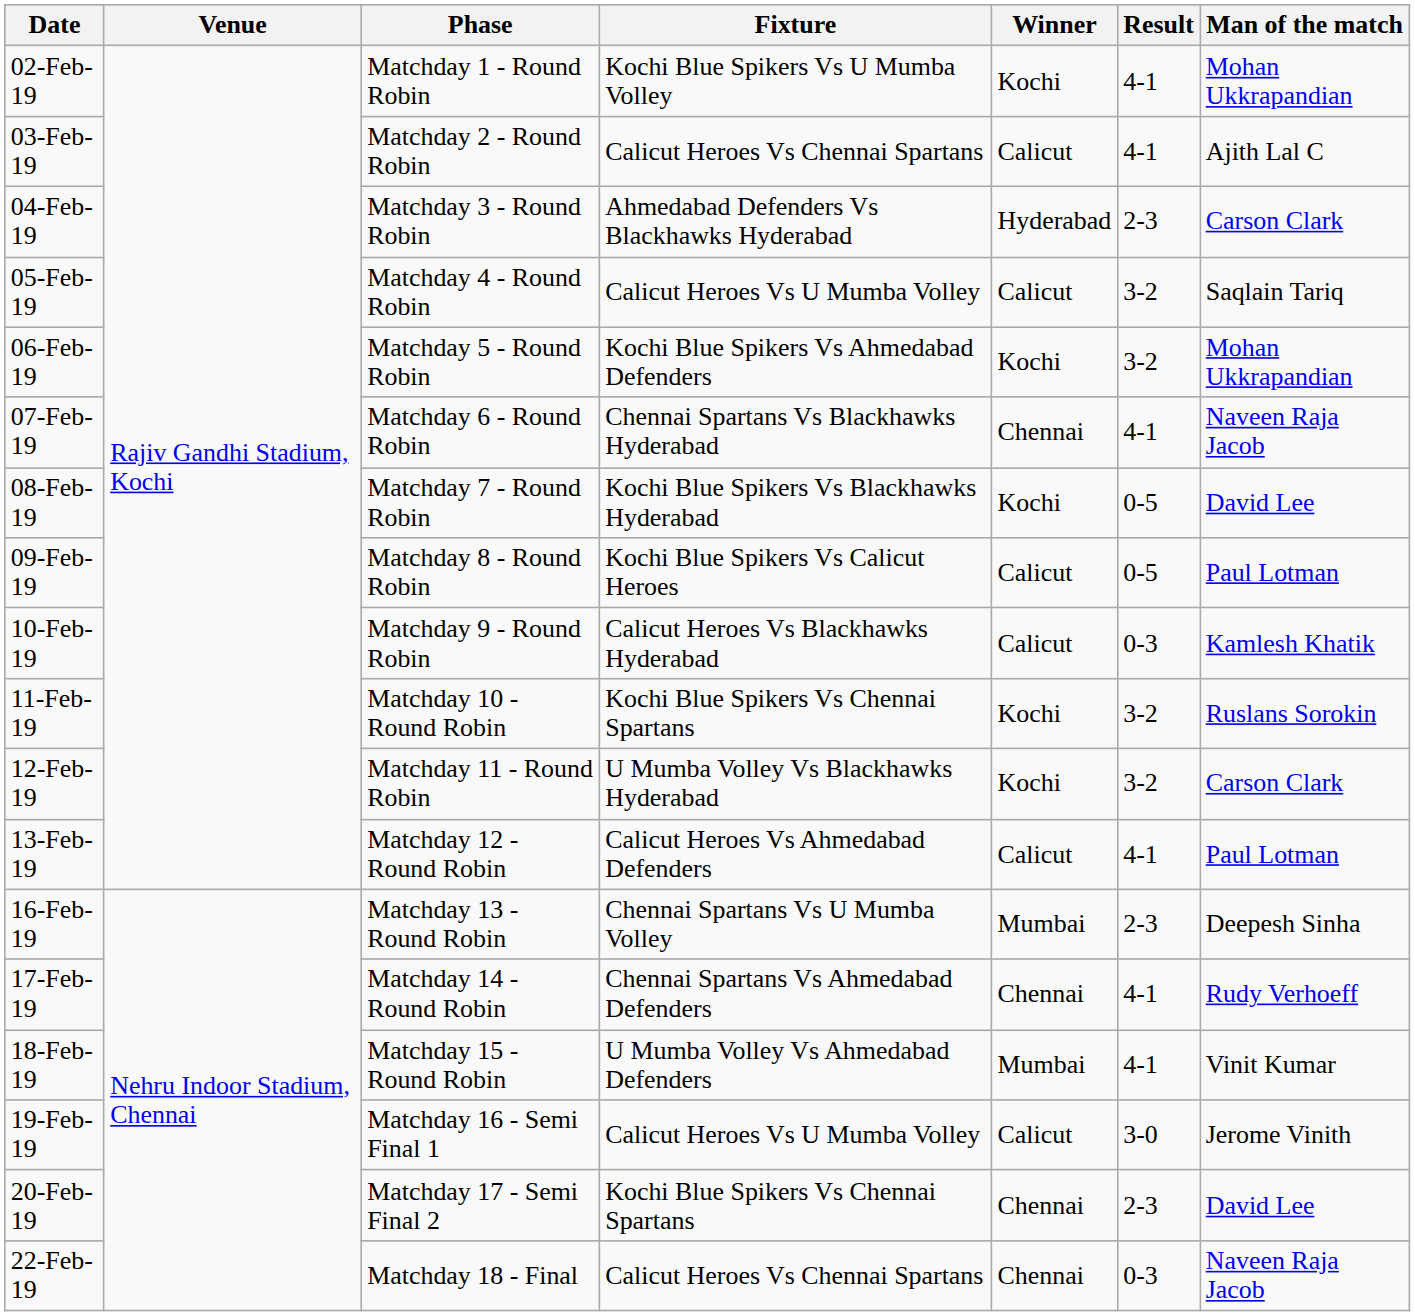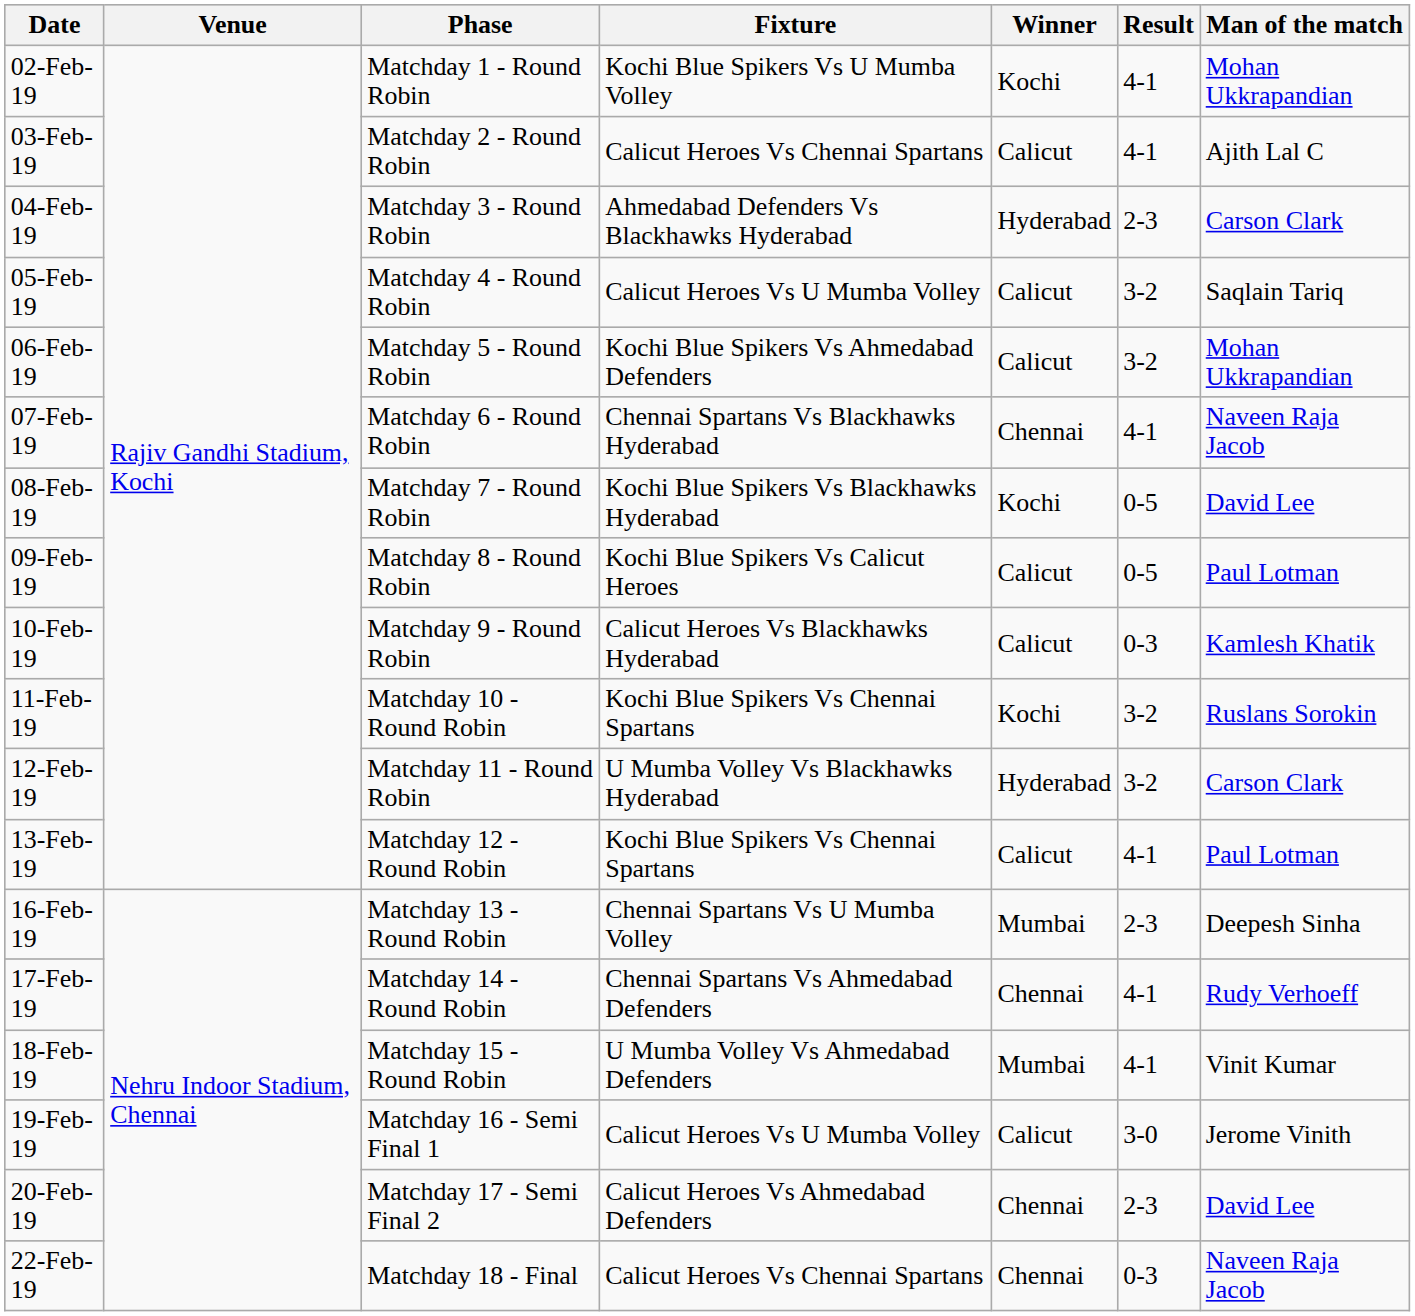06-Feb-19 | Winner: Kochi -> Calicut
12-Feb-19 | Winner: Kochi -> Hyderabad
13-Feb-19 | Fixture: Calicut Heroes Vs Ahmedabad Defenders -> Kochi Blue Spikers Vs Chennai Spartans
20-Feb-19 | Fixture: Kochi Blue Spikers Vs Chennai Spartans -> Calicut Heroes Vs Ahmedabad Defenders
